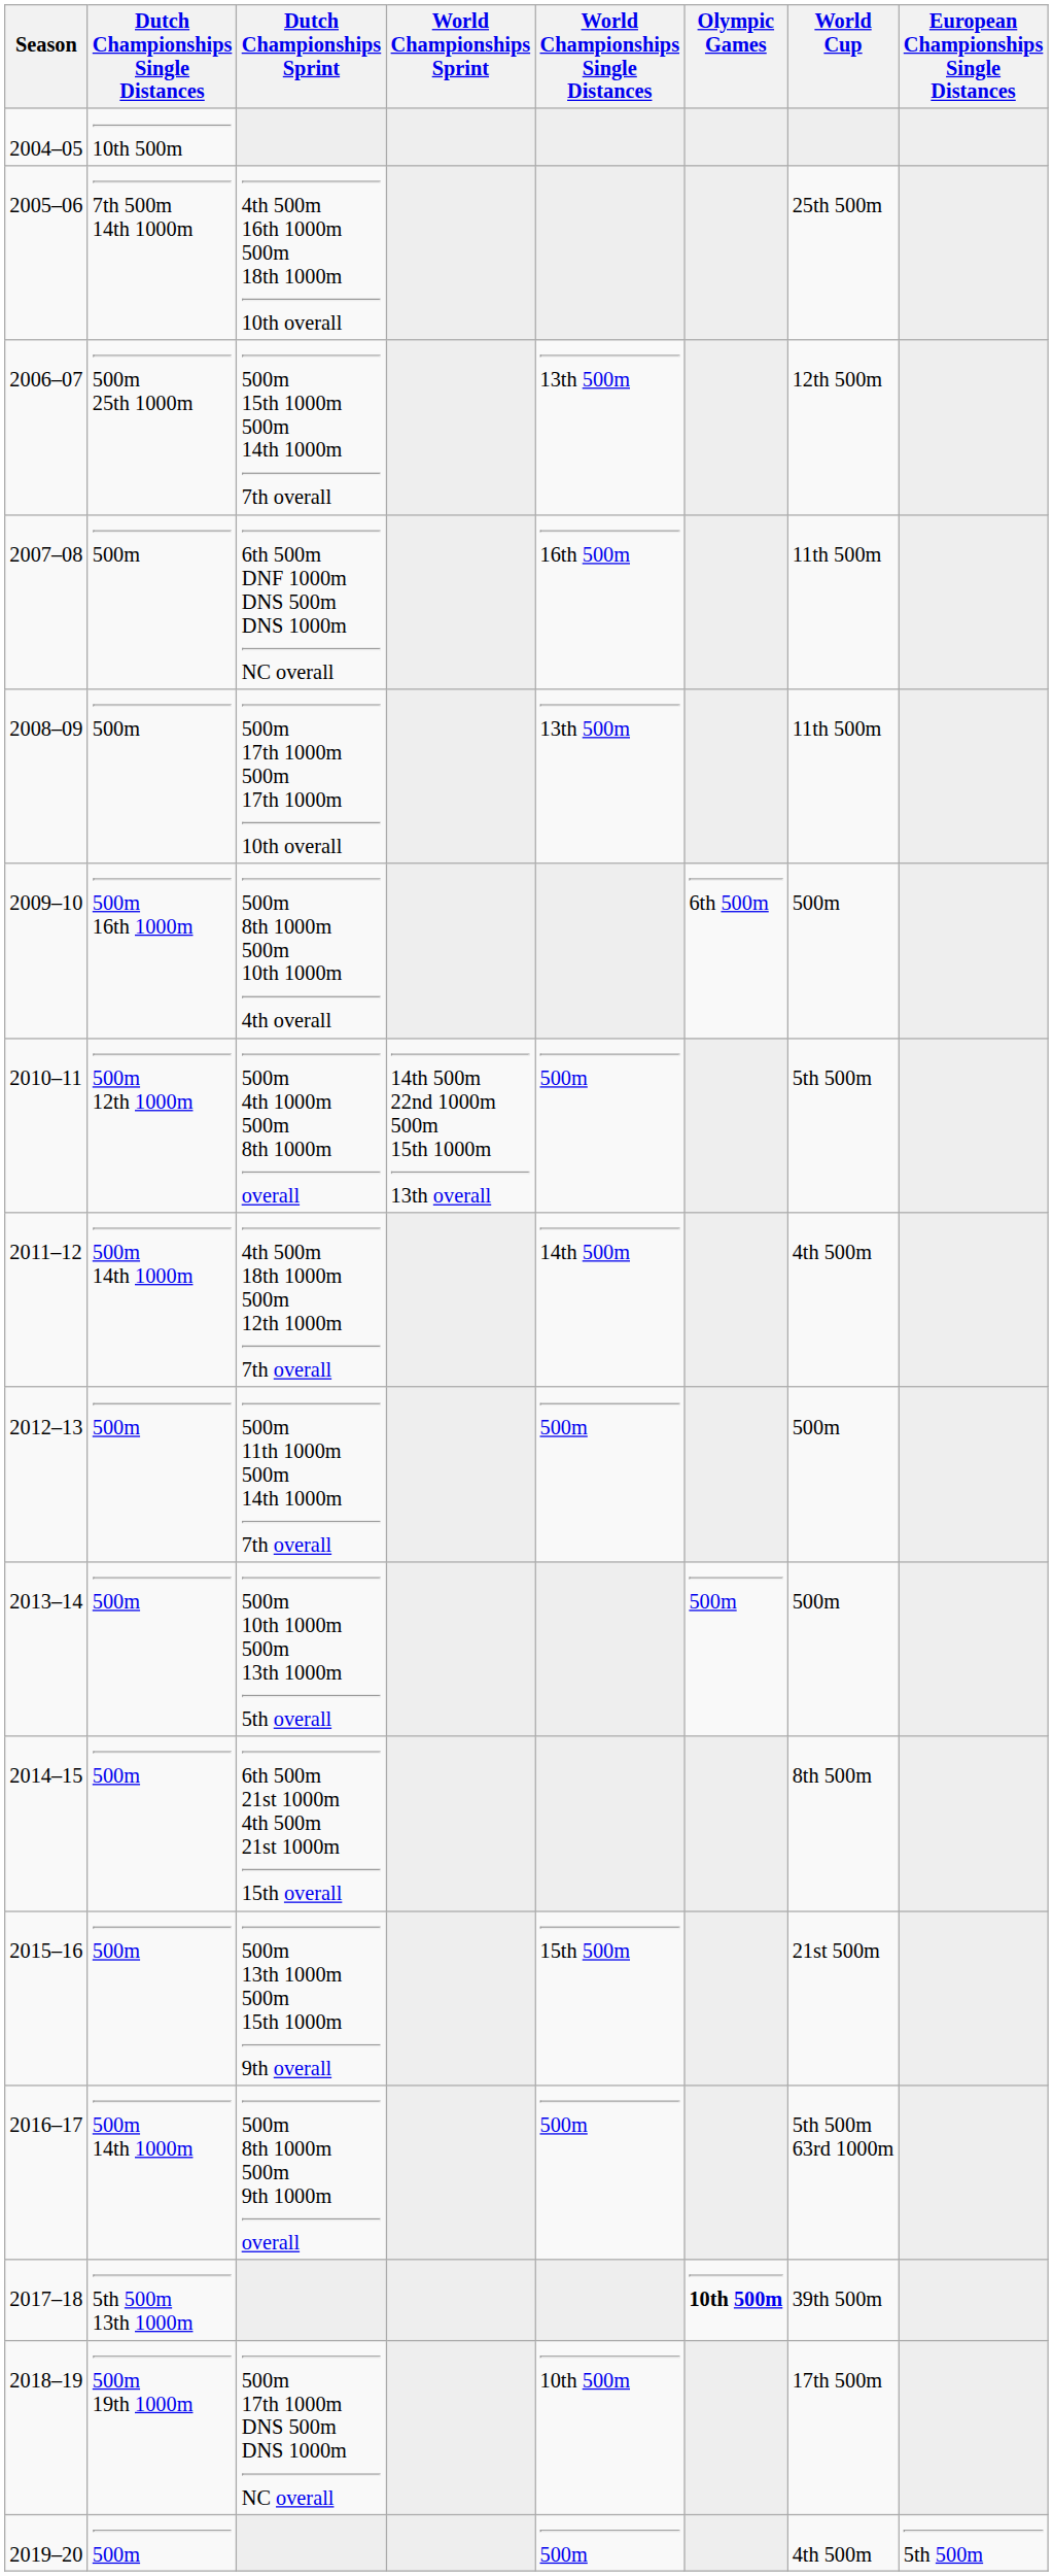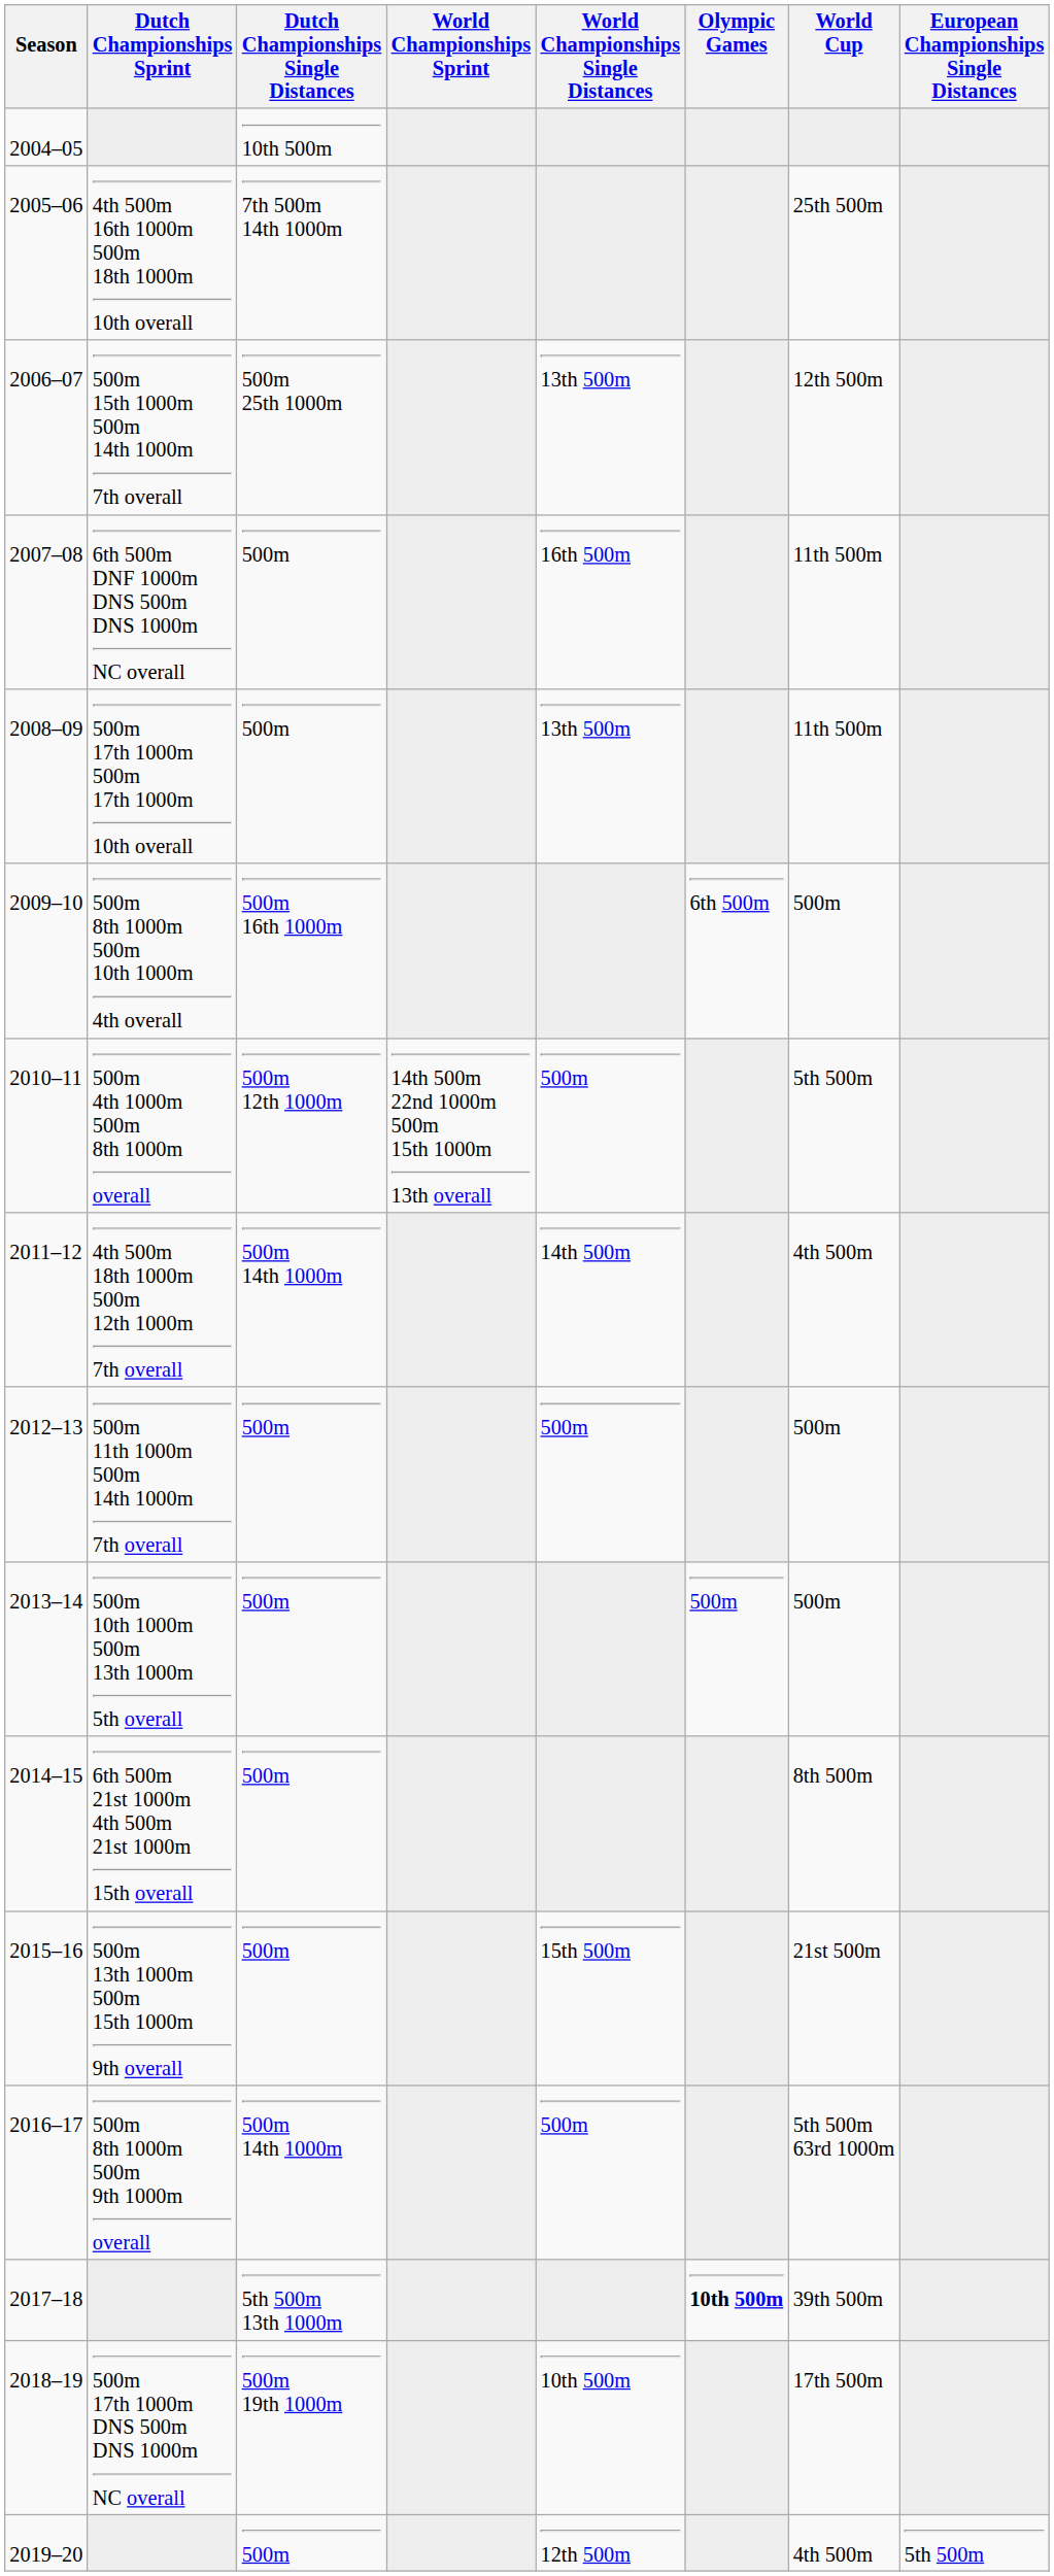columns swapped: Dutch Championships Single Distances <-> Dutch Championships Sprint
2019–20 | World Championships Single Distances: 500m -> 12th 500m
